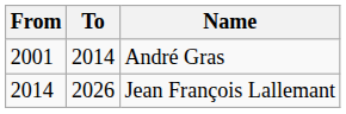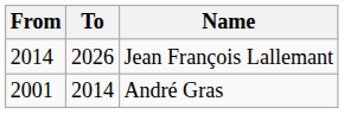rows swapped: André Gras <-> Jean François Lallemant
